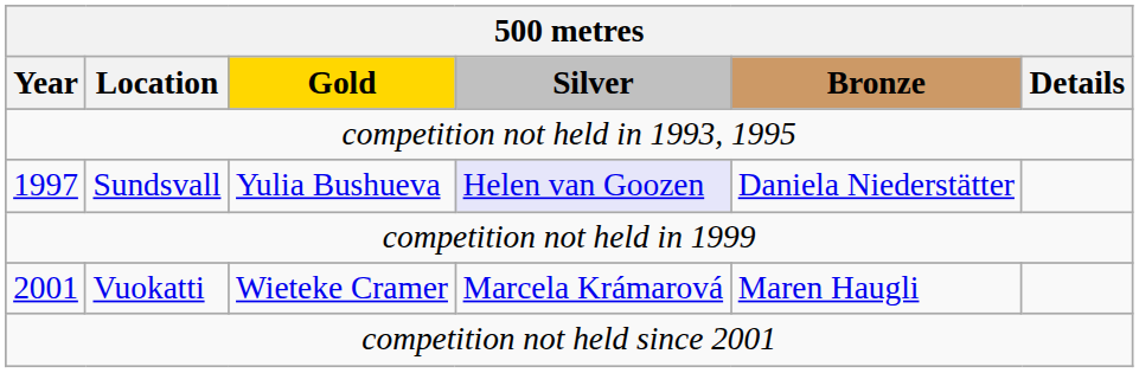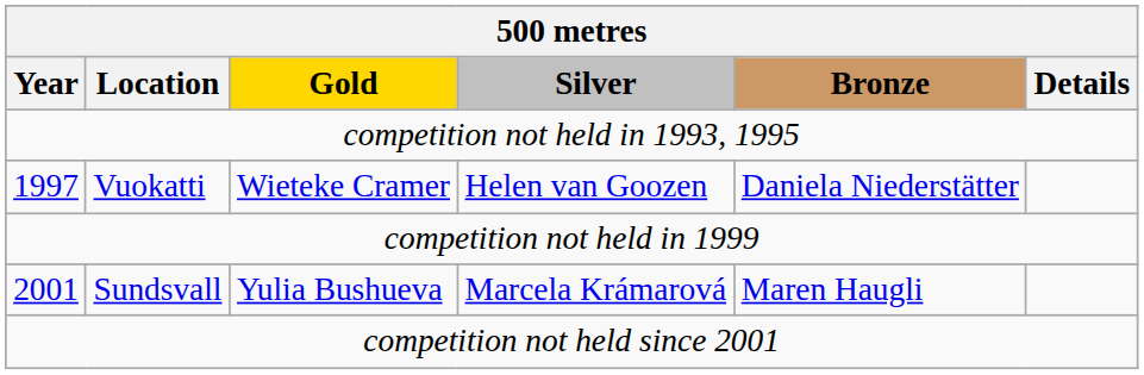1997 | Location: Sundsvall -> Vuokatti
1997 | Gold: Yulia Bushueva -> Wieteke Cramer
1997 | Silver: lavender background -> no background
2001 | Location: Vuokatti -> Sundsvall
2001 | Gold: Wieteke Cramer -> Yulia Bushueva
